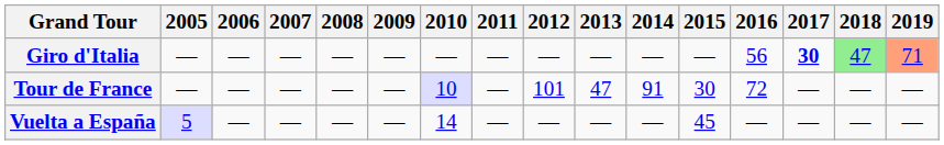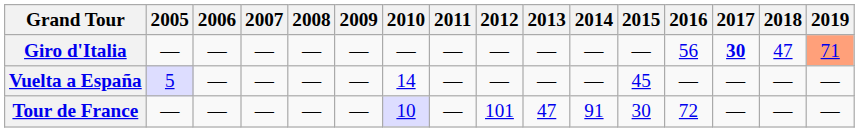Giro d'Italia | 2018: lightgreen background -> no background
rows swapped: Tour de France <-> Vuelta a España
